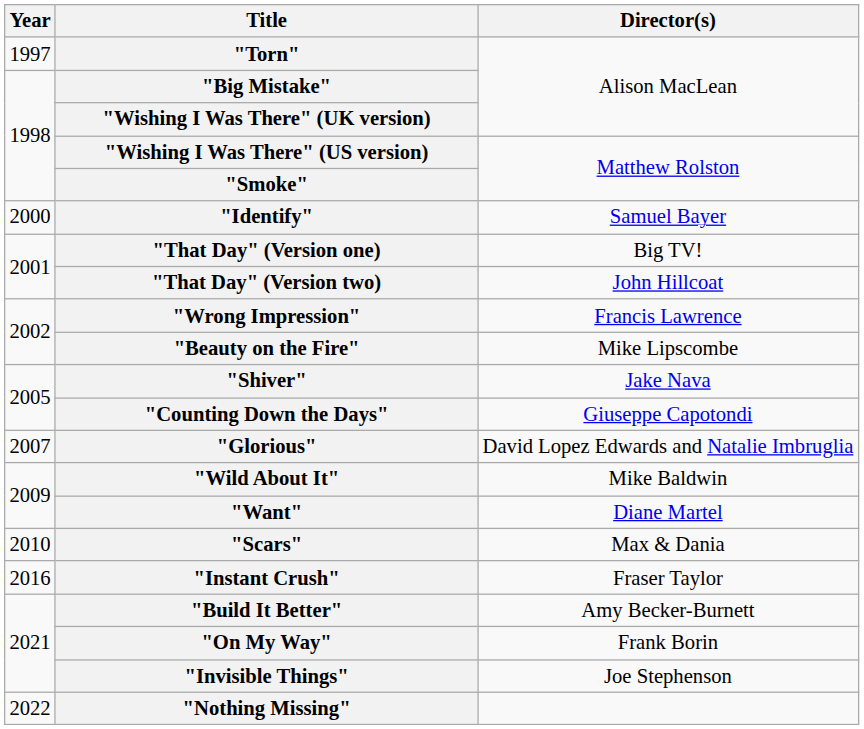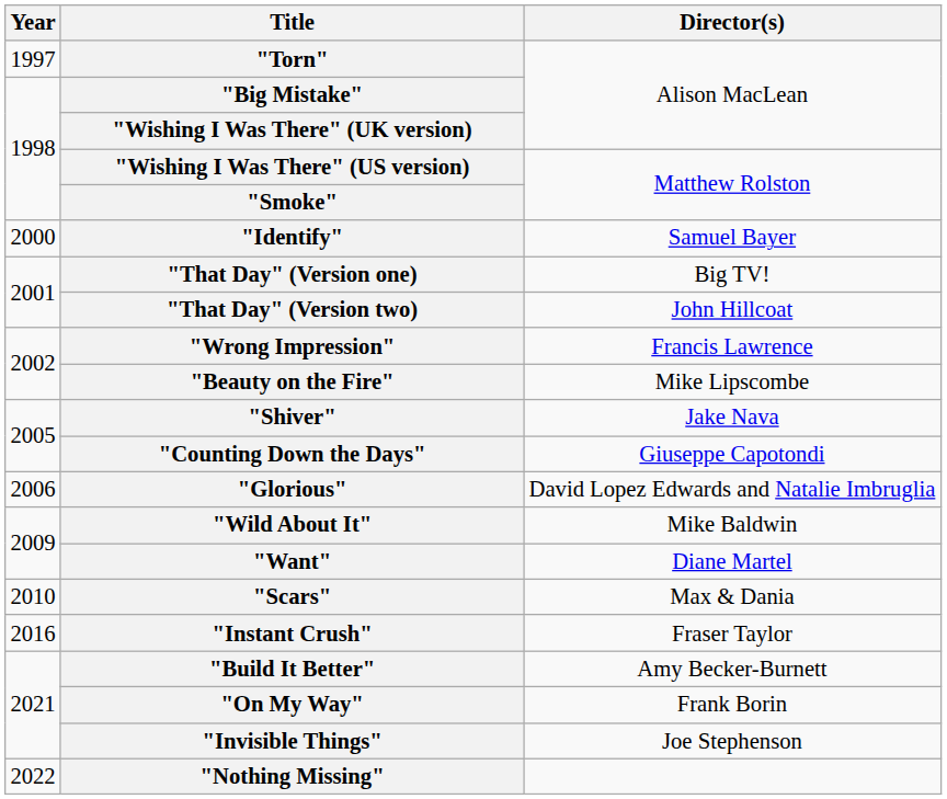"Glorious" | Year: 2007 -> 2006
